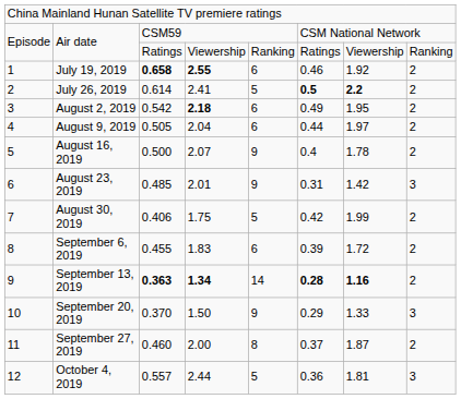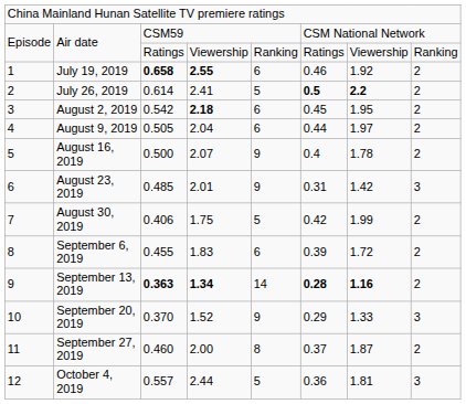August 2, 2019 | column 6: 0.49 -> 0.45
September 20, 2019 | column 4: 1.50 -> 1.52
